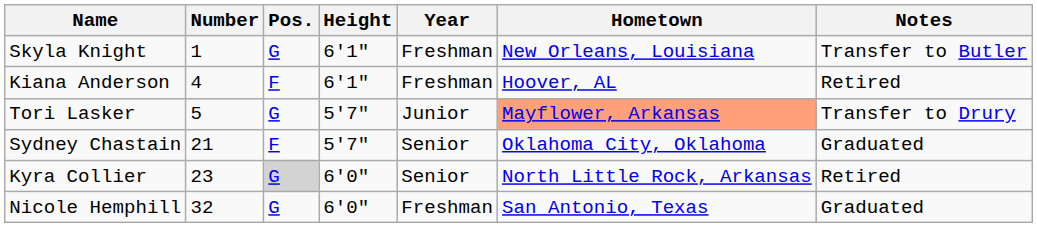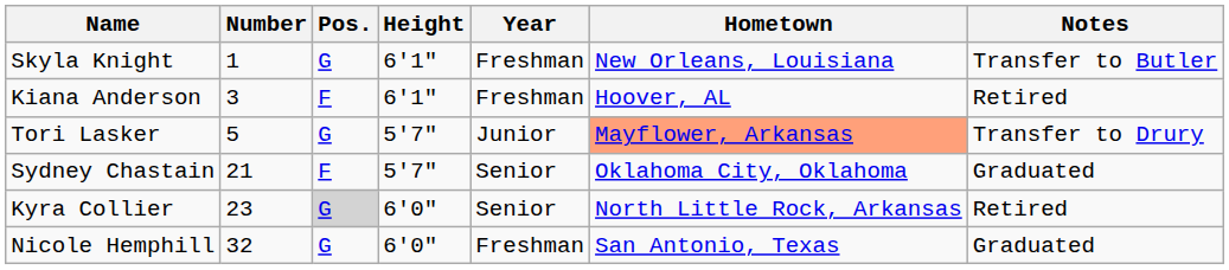Kiana Anderson | Number: 4 -> 3
